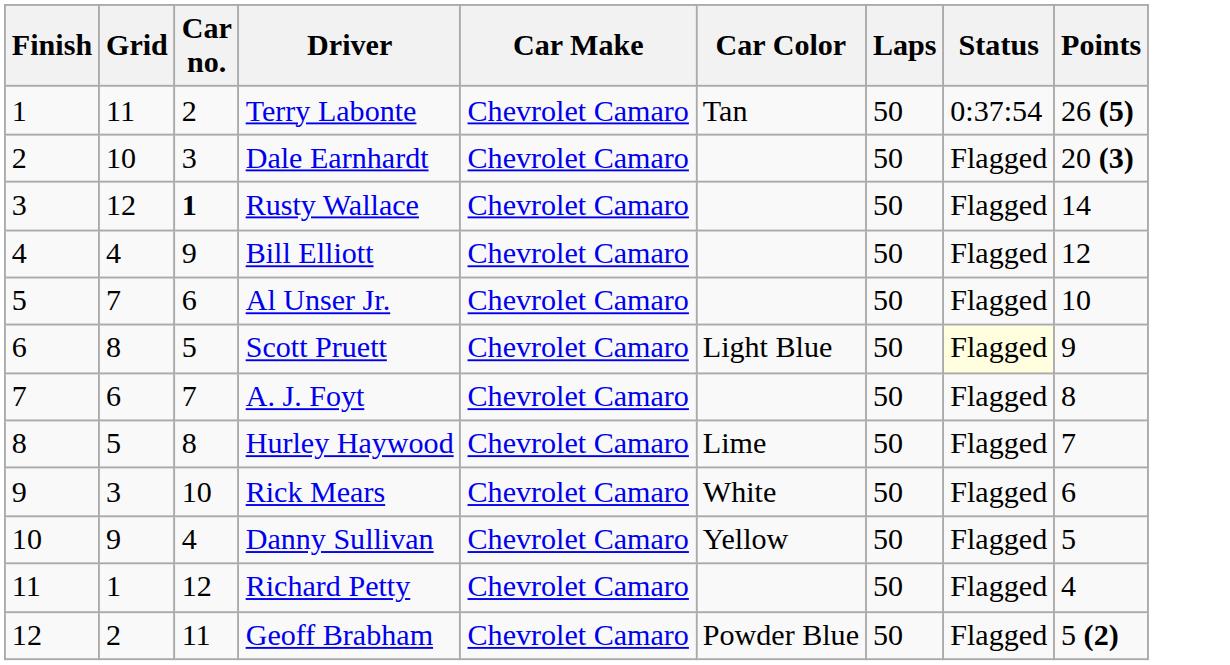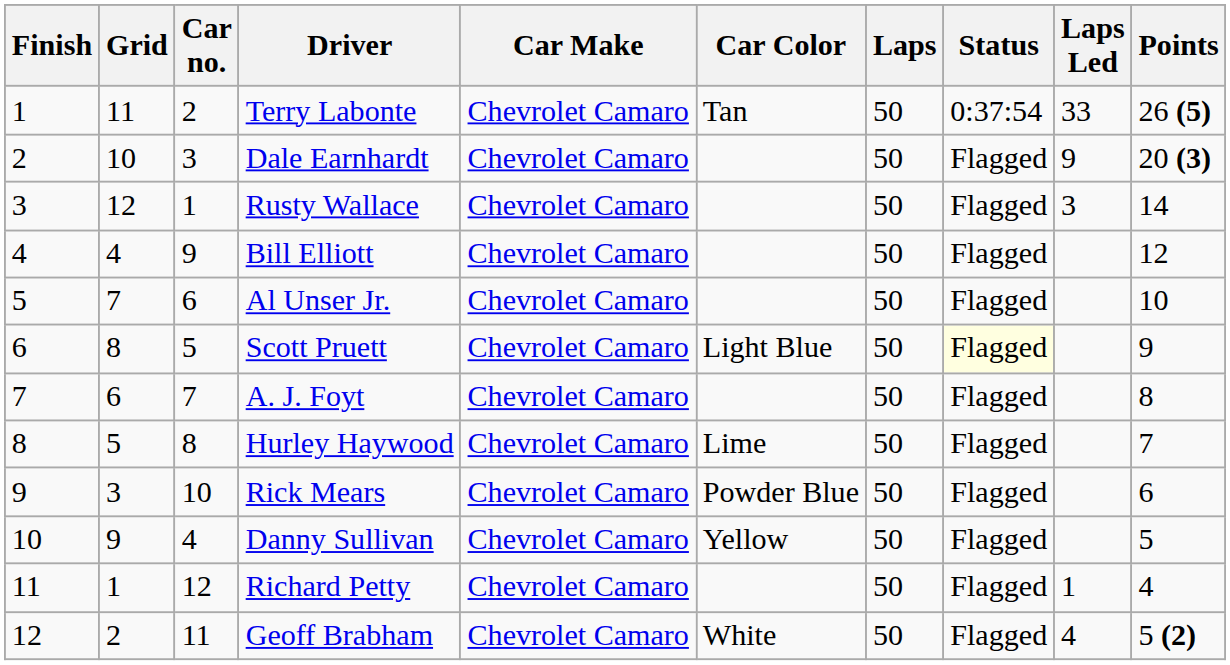+ column: Laps Led | 33 | 9 | 3 | 1 | 4
Rusty Wallace | Car no.: bold -> normal
Rick Mears | Car Color: White -> Powder Blue
Geoff Brabham | Car Color: Powder Blue -> White
